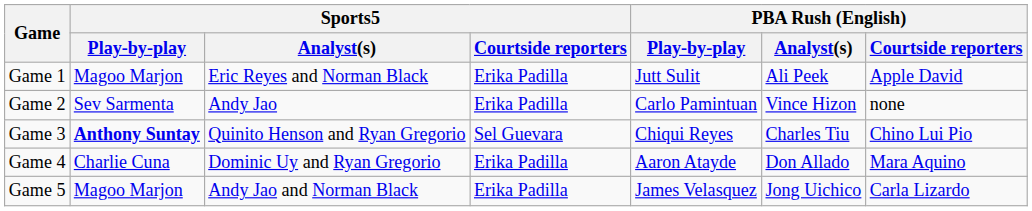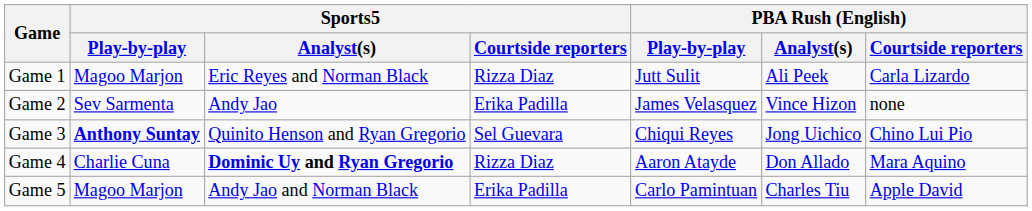Game 1 | Sports5 / Courtside reporters: Erika Padilla -> Rizza Diaz
Game 1 | PBA Rush (English) / Courtside reporters: Apple David -> Carla Lizardo
Game 2 | PBA Rush (English) / Play-by-play: Carlo Pamintuan -> James Velasquez
Game 3 | PBA Rush (English) / Analyst(s): Charles Tiu -> Jong Uichico
Game 4 | Sports5 / Analyst(s): normal -> bold
Game 4 | Sports5 / Courtside reporters: Erika Padilla -> Rizza Diaz
Game 5 | PBA Rush (English) / Play-by-play: James Velasquez -> Carlo Pamintuan
Game 5 | PBA Rush (English) / Analyst(s): Jong Uichico -> Charles Tiu
Game 5 | PBA Rush (English) / Courtside reporters: Carla Lizardo -> Apple David
